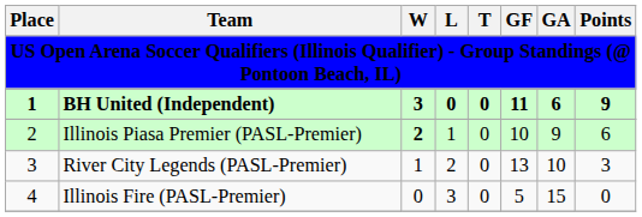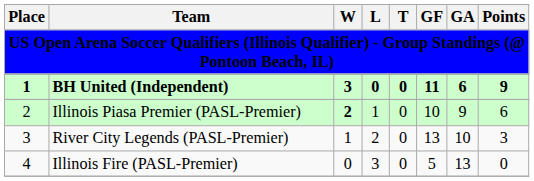Illinois Fire (PASL-Premier) | GA: 15 -> 13
